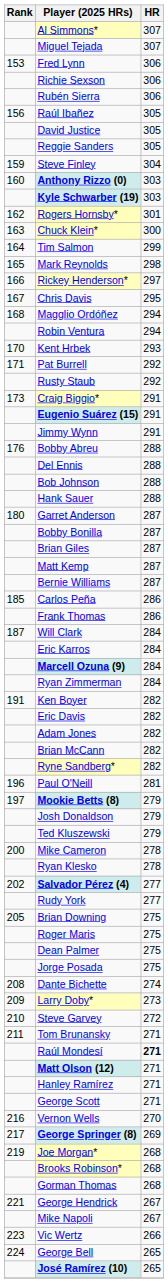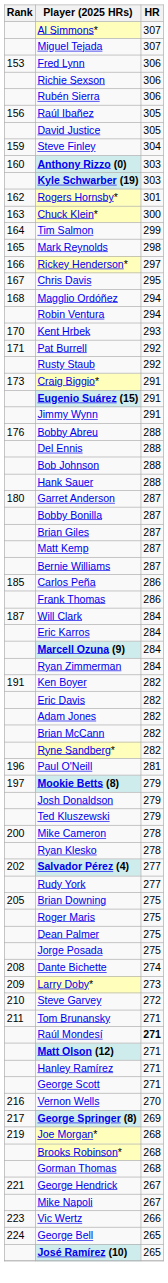- row: Reggie Sanders | 305
